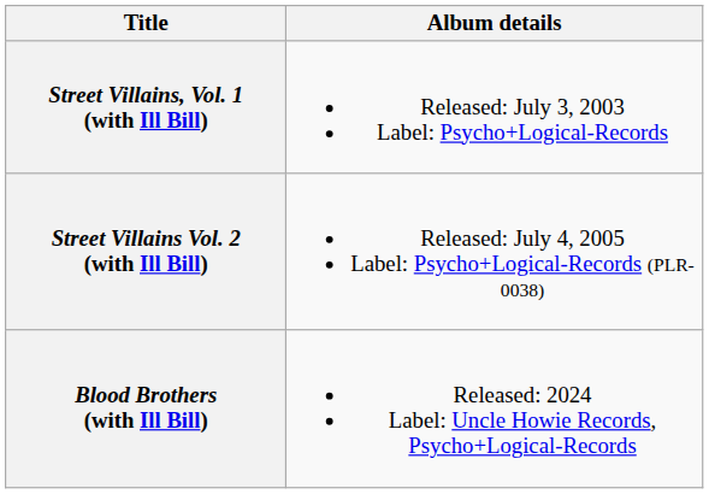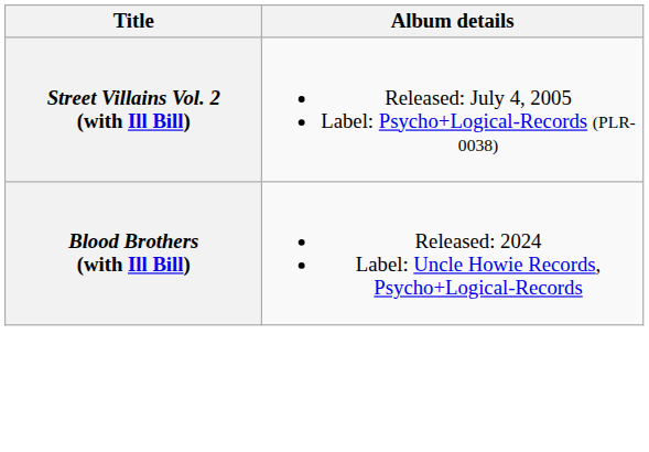- row: Street Villains, Vol. 1 (with Ill Bill) | Released: July 3, 2003 Label: Psycho+Logical-Records
